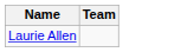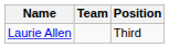+ column: Position | Third
